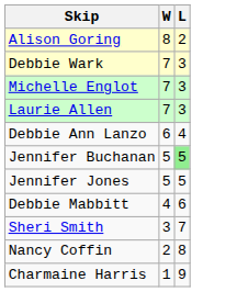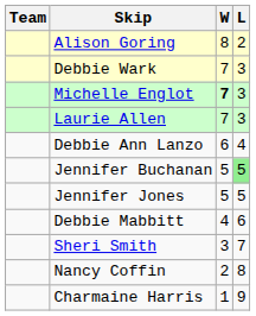+ column: Team
Michelle Englot | W: normal -> bold
